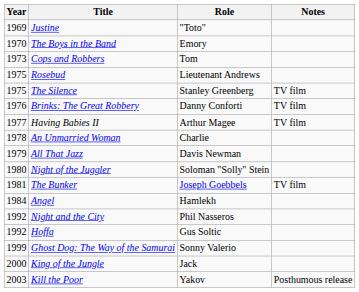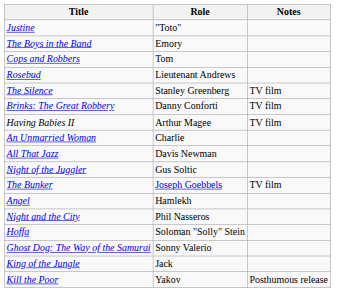- column: Year | 1969 | 1970 | 1973 | 1975 | 1975 | 1976 | 1977 | 1978 | 1979 | 1980 | 1981 | 1984 | 1992 | 1992 | 1999 | 2000 | 2003
Night of the Juggler | Role: Soloman "Solly" Stein -> Gus Soltic
Hoffa | Role: Gus Soltic -> Soloman "Solly" Stein
